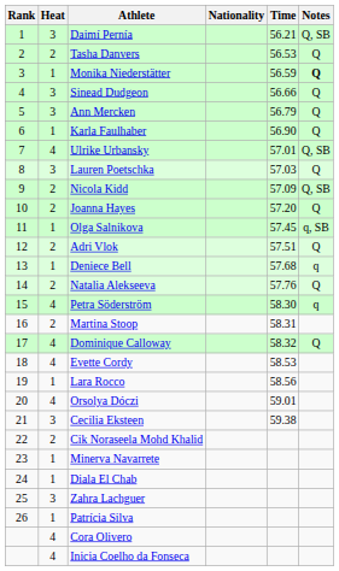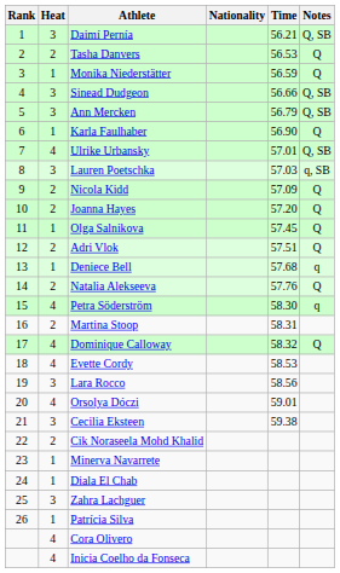Monika Niederstätter | Notes: bold -> normal
Sinead Dudgeon | Notes: Q -> Q, SB
Ann Mercken | Notes: Q -> Q, SB
Lauren Poetschka | Notes: Q -> q, SB
Nicola Kidd | Notes: Q, SB -> Q
Olga Salnikova | Notes: q, SB -> Q
Lara Rocco | Heat: 1 -> 3
